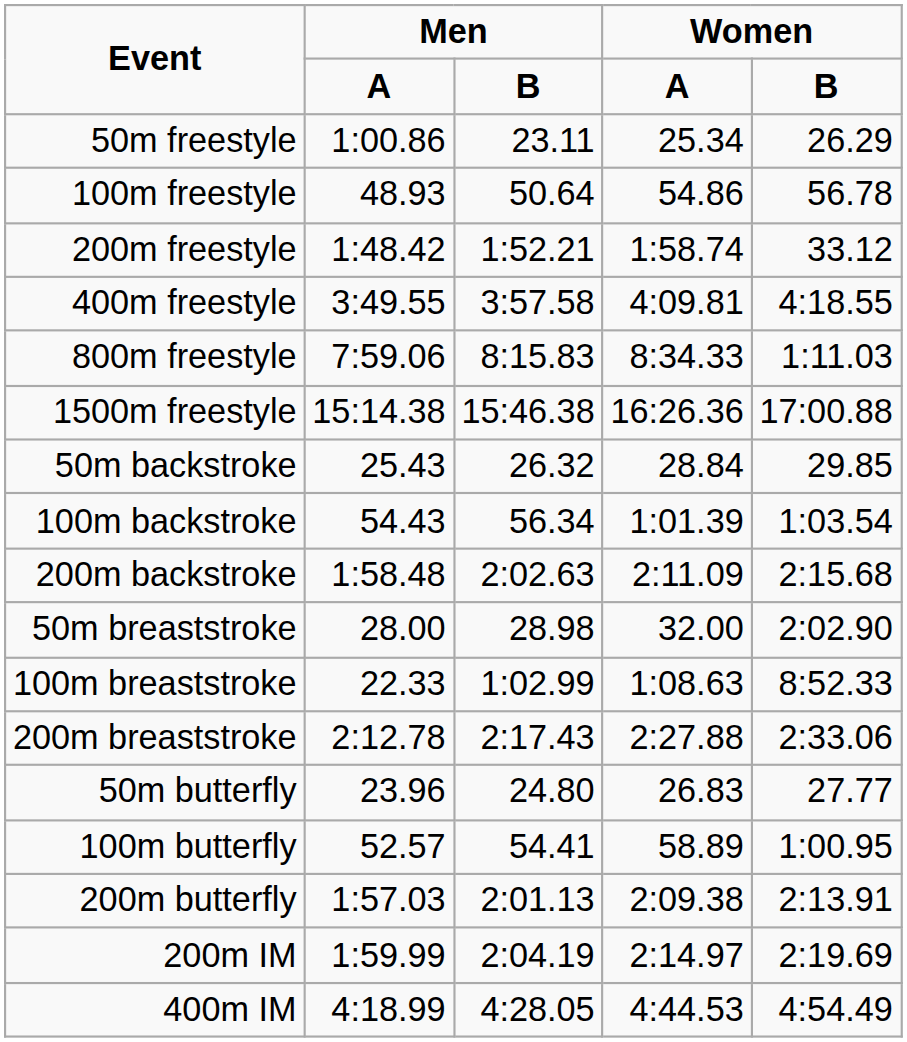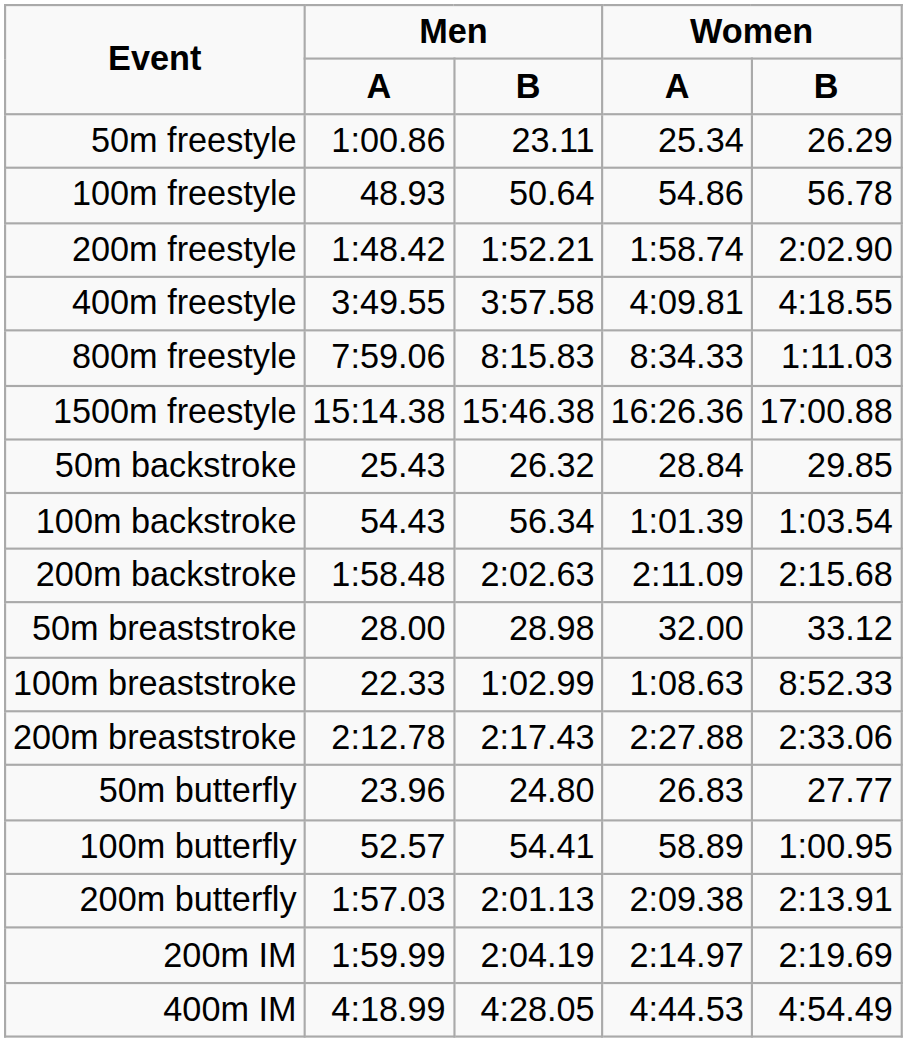200m freestyle | column 5: 33.12 -> 2:02.90
50m breaststroke | column 5: 2:02.90 -> 33.12
